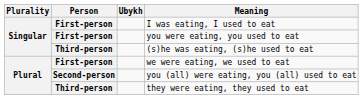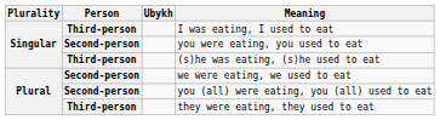I was eating, I used to eat | Person: First-person -> Third-person
you were eating, you used to eat | Person: First-person -> Second-person
we were eating, we used to eat | Person: First-person -> Second-person
